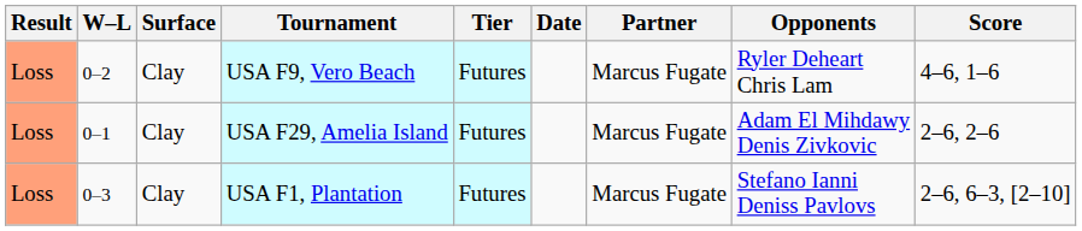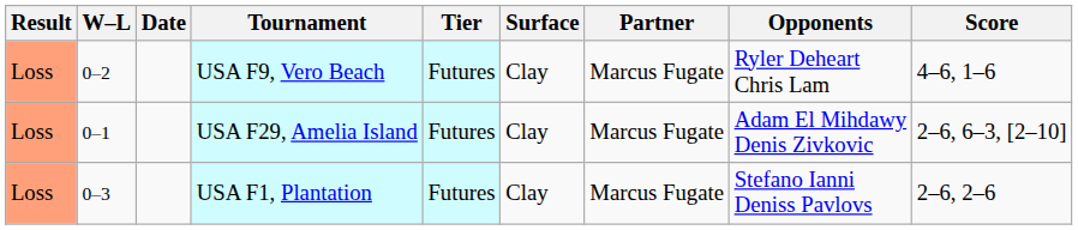columns swapped: Date <-> Surface
USA F29, Amelia Island | Score: 2–6, 2–6 -> 2–6, 6–3, [2–10]
USA F1, Plantation | Score: 2–6, 6–3, [2–10] -> 2–6, 2–6
